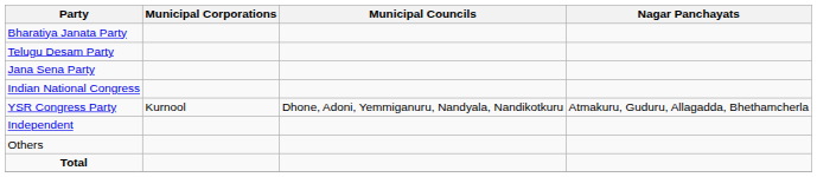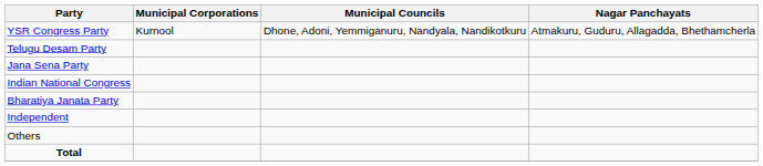rows swapped: YSR Congress Party <-> Bharatiya Janata Party
